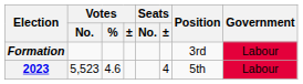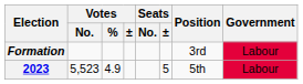2023 | Votes / %: 4.6 -> 4.9
2023 | Seats / ±: 4 -> 5
